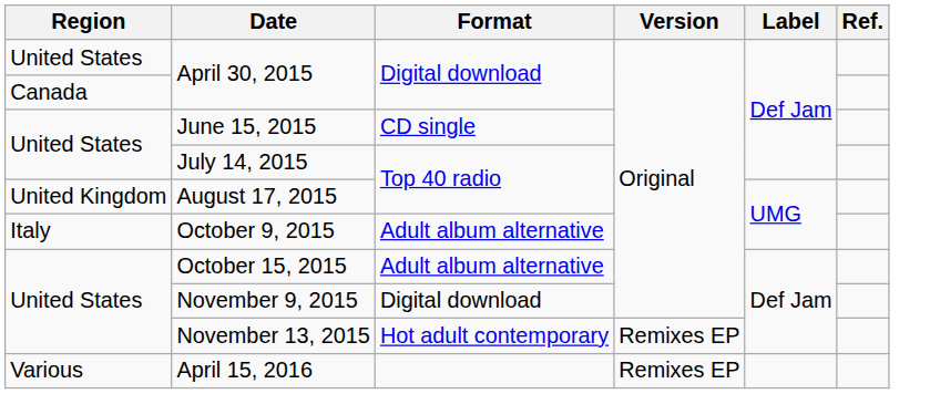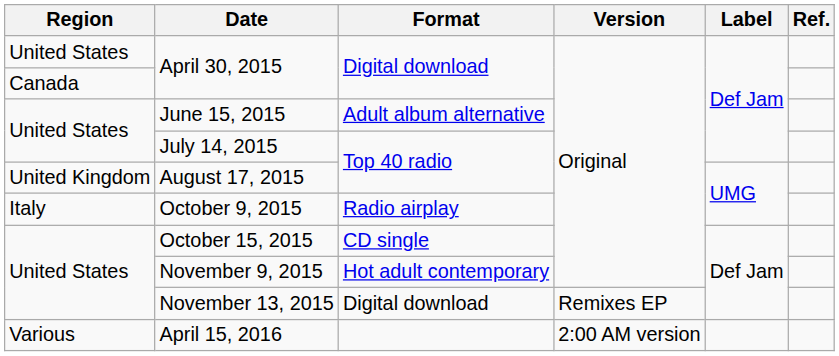June 15, 2015 | Format: CD single -> Adult album alternative
October 9, 2015 | Format: Adult album alternative -> Radio airplay
October 15, 2015 | Format: Adult album alternative -> CD single
November 9, 2015 | Format: Digital download -> Hot adult contemporary
November 13, 2015 | Format: Hot adult contemporary -> Digital download
April 15, 2016 | Version: Remixes EP -> 2:00 AM version
